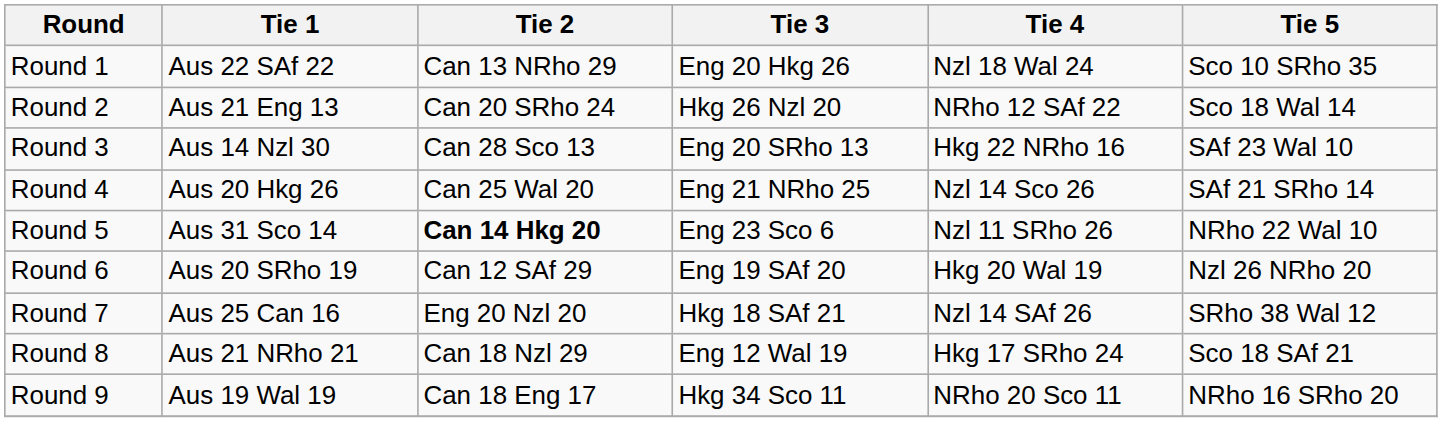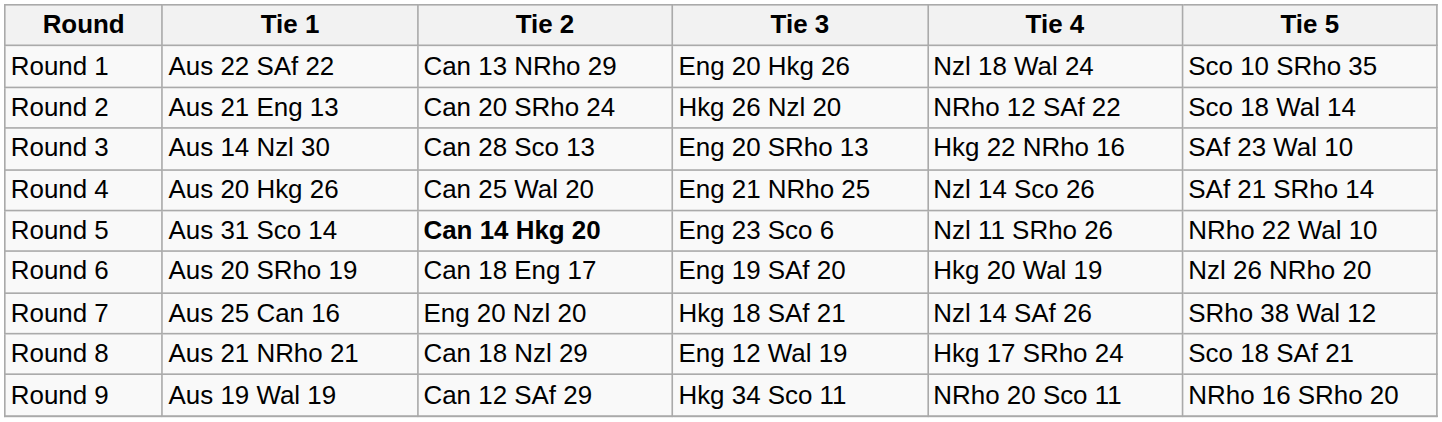Round 6 | Tie 2: Can 12 SAf 29 -> Can 18 Eng 17
Round 9 | Tie 2: Can 18 Eng 17 -> Can 12 SAf 29
